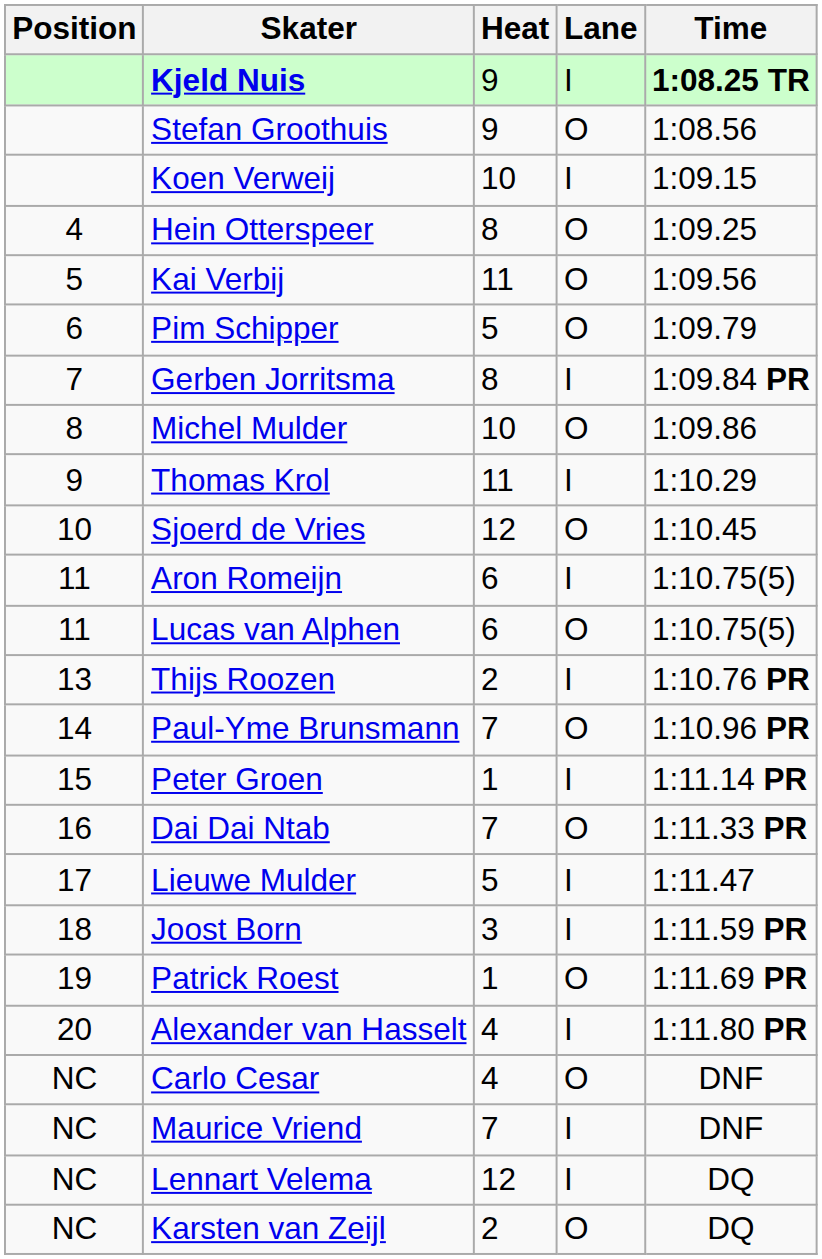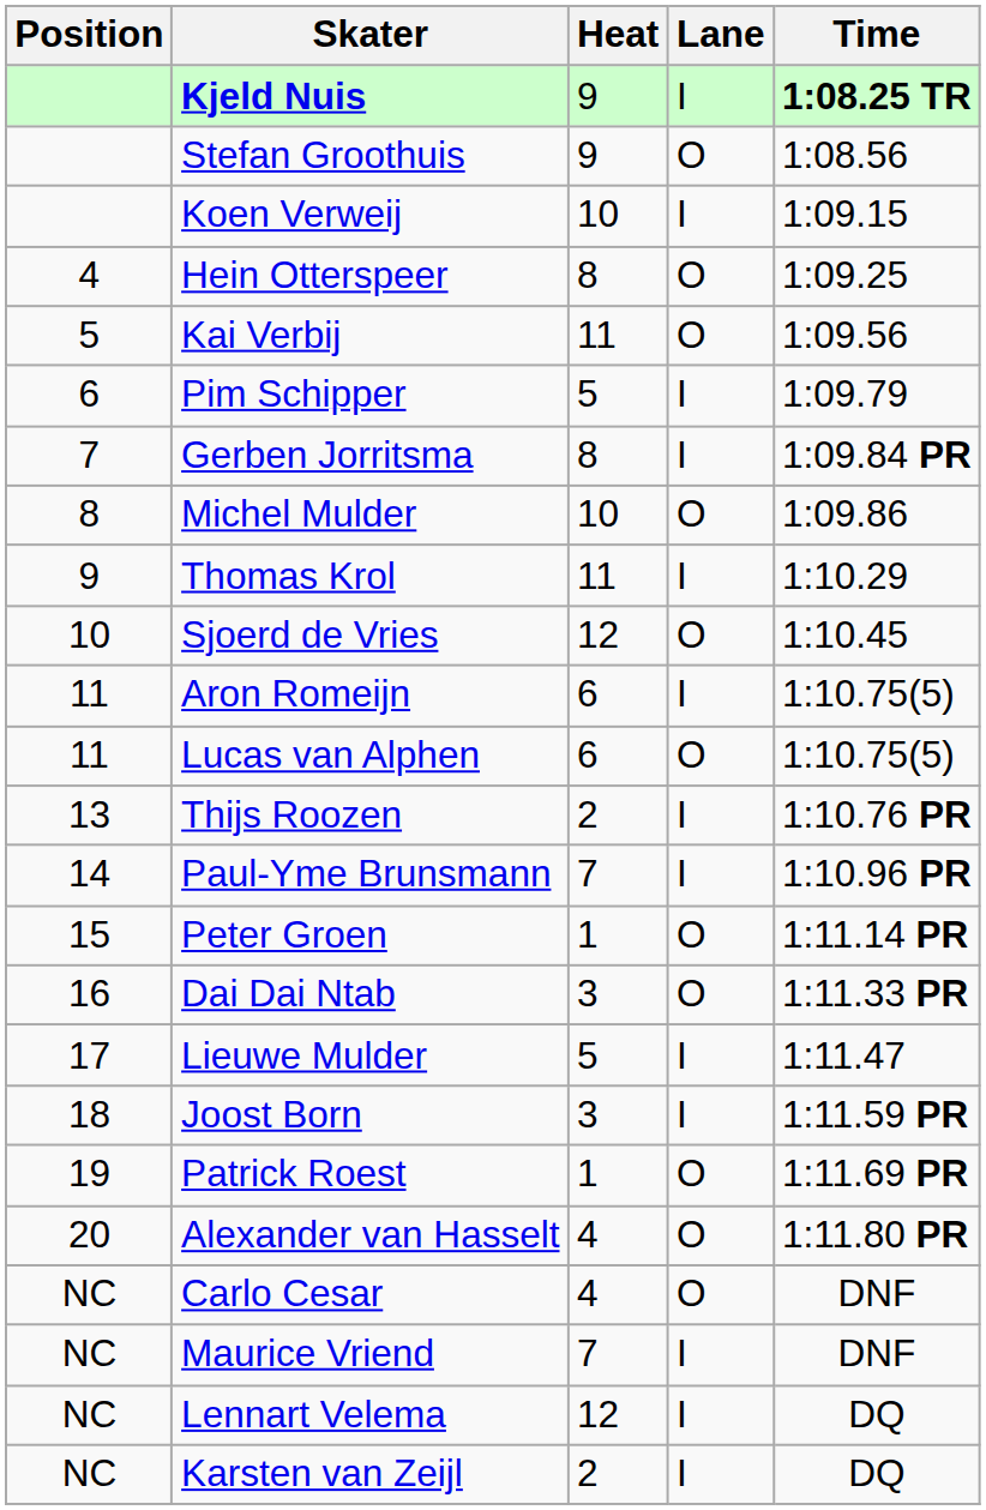Pim Schipper | Lane: O -> I
Paul-Yme Brunsmann | Lane: O -> I
Peter Groen | Lane: I -> O
Dai Dai Ntab | Heat: 7 -> 3
Alexander van Hasselt | Lane: I -> O
Karsten van Zeijl | Lane: O -> I
